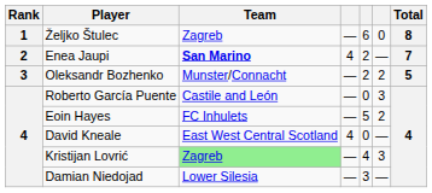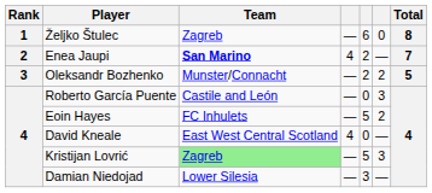Kristijan Lovrić | column 5: 4 -> 5
